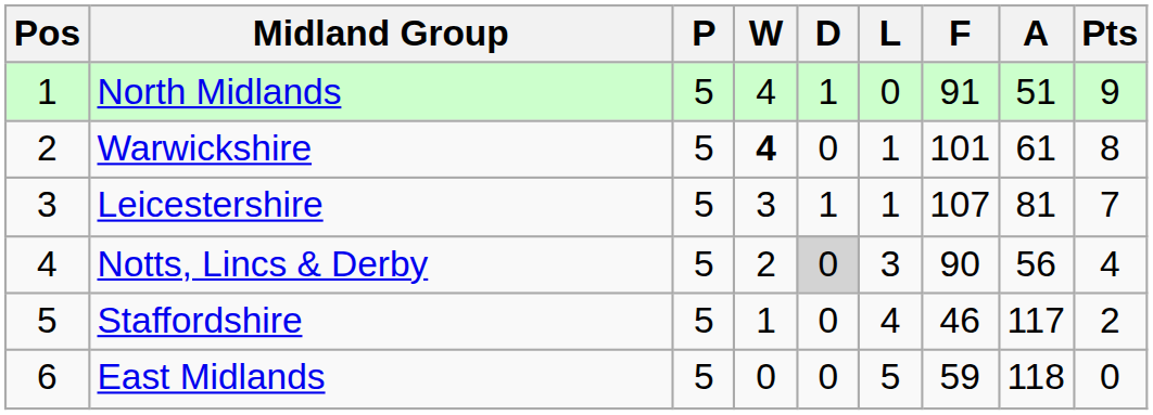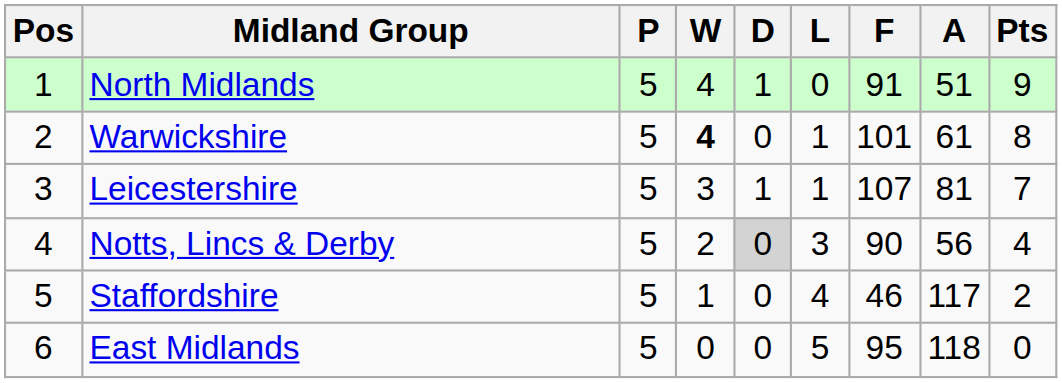East Midlands | F: 59 -> 95
